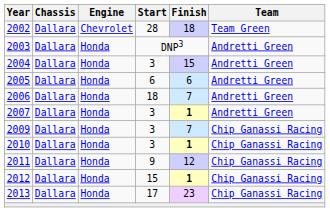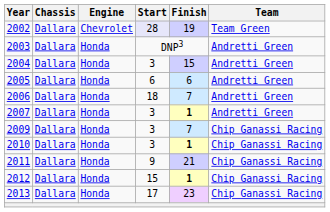2002 | Start: no background -> lavender background
2002 | Finish: 18 -> 19
2011 | Finish: 12 -> 21
